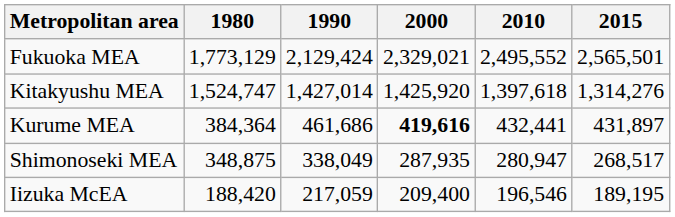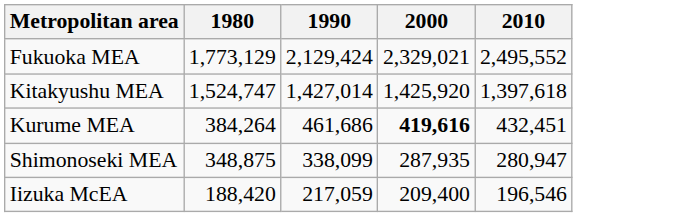- column: 2015 | 2,565,501 | 1,314,276 | 431,897 | 268,517 | 189,195
Kurume MEA | 1980: 384,364 -> 384,264
Kurume MEA | 2010: 432,441 -> 432,451
Shimonoseki MEA | 1990: 338,049 -> 338,099
